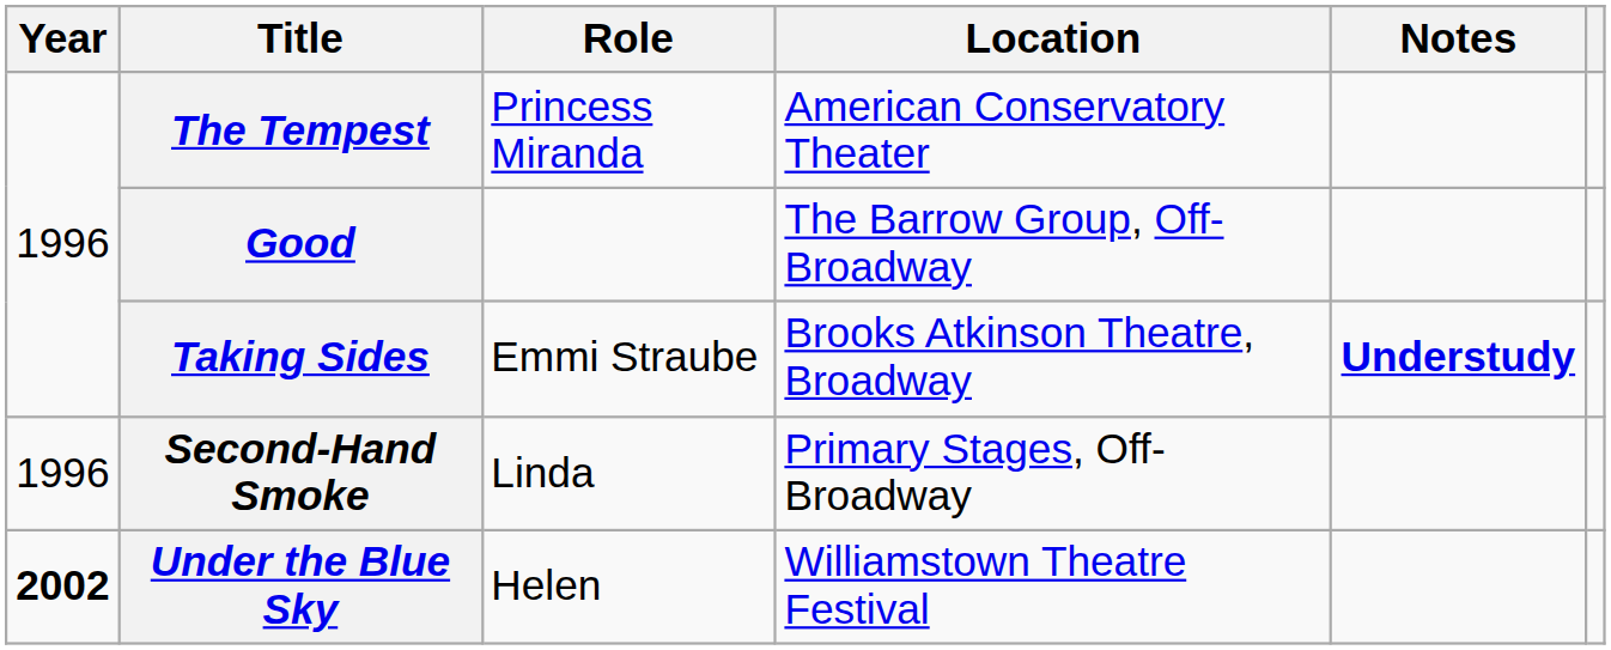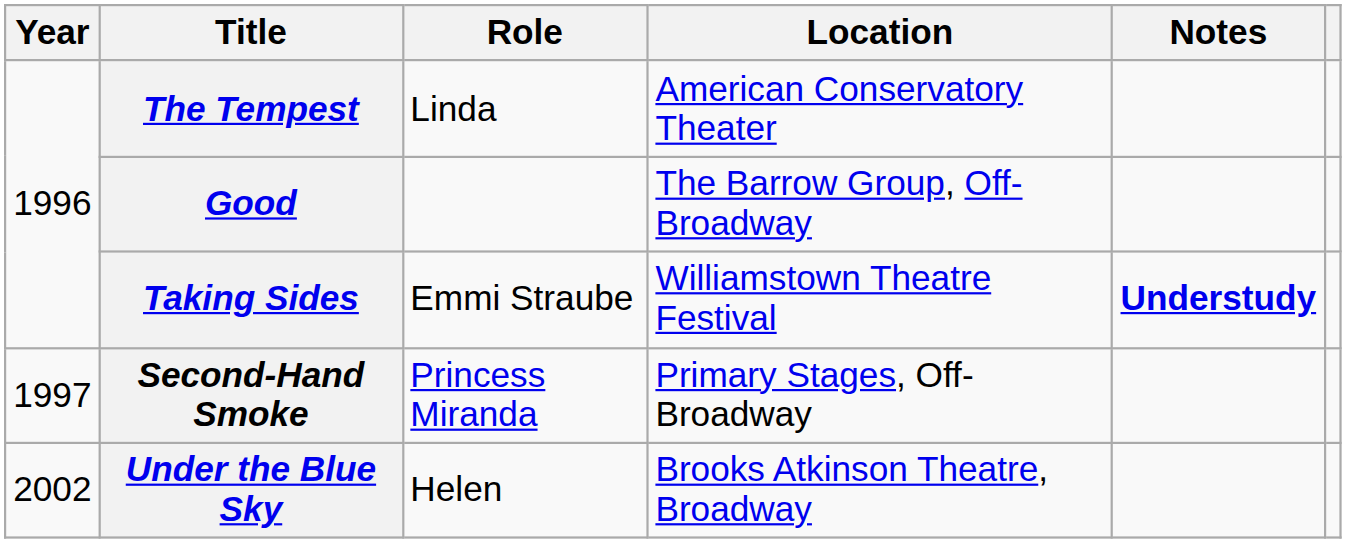The Tempest | Role: Princess Miranda -> Linda
Taking Sides | Location: Brooks Atkinson Theatre, Broadway -> Williamstown Theatre Festival
Second-Hand Smoke | Year: 1996 -> 1997
Second-Hand Smoke | Role: Linda -> Princess Miranda
Under the Blue Sky | Year: bold -> normal
Under the Blue Sky | Location: Williamstown Theatre Festival -> Brooks Atkinson Theatre, Broadway
